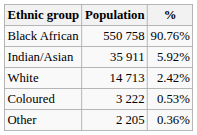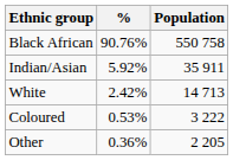columns swapped: Population <-> %
